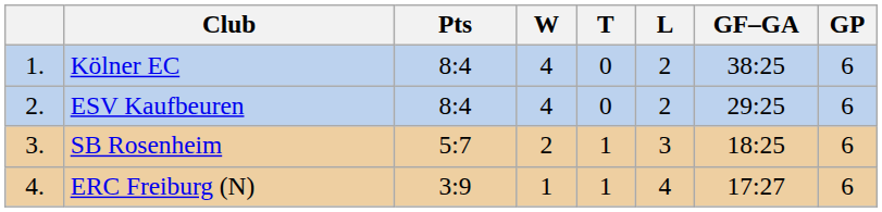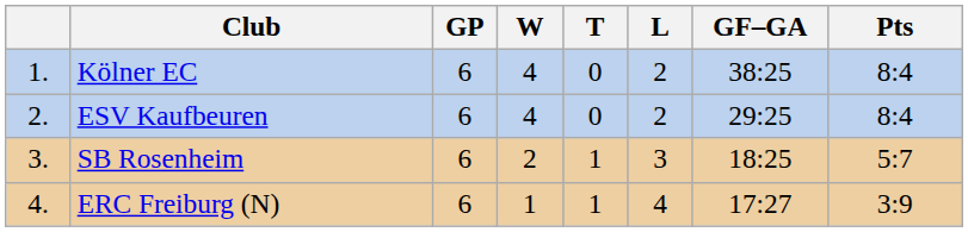columns swapped: GP <-> Pts
